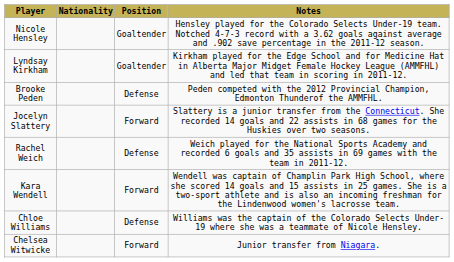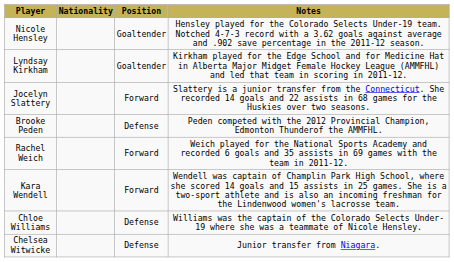rows swapped: Brooke Peden <-> Jocelyn Slattery
Rachel Weich | Position: Defense -> Forward
Chelsea Witwicke | Position: Forward -> Defense
